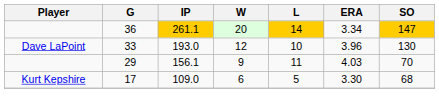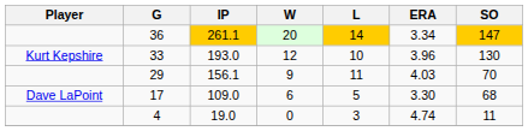33 | Player: Dave LaPoint -> Kurt Kepshire
17 | Player: Kurt Kepshire -> Dave LaPoint
+ row: 4 | 19.0 | 0 | 3 | 4.74 | 11
